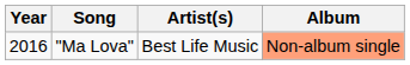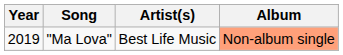"Ma Lova" | Year: 2016 -> 2019
